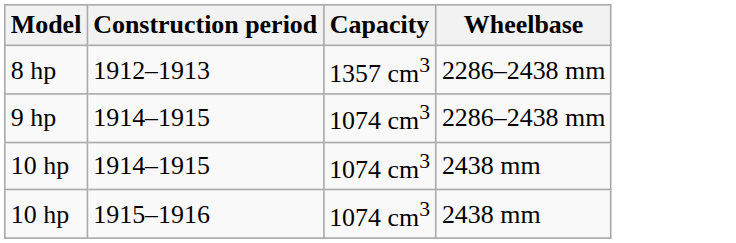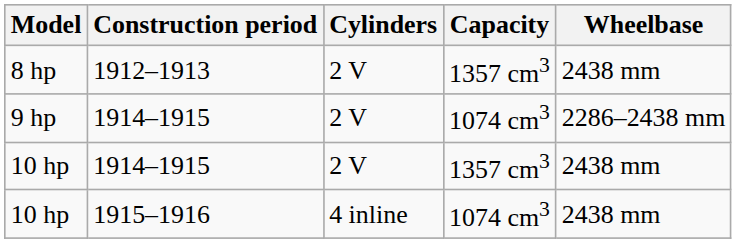+ column: Cylinders | 2 V | 2 V | 2 V | 4 inline
8 hp | Wheelbase: 2286–2438 mm -> 2438 mm
10 hp / 1914–1915 | Capacity: 1074 cm3 -> 1357 cm3
